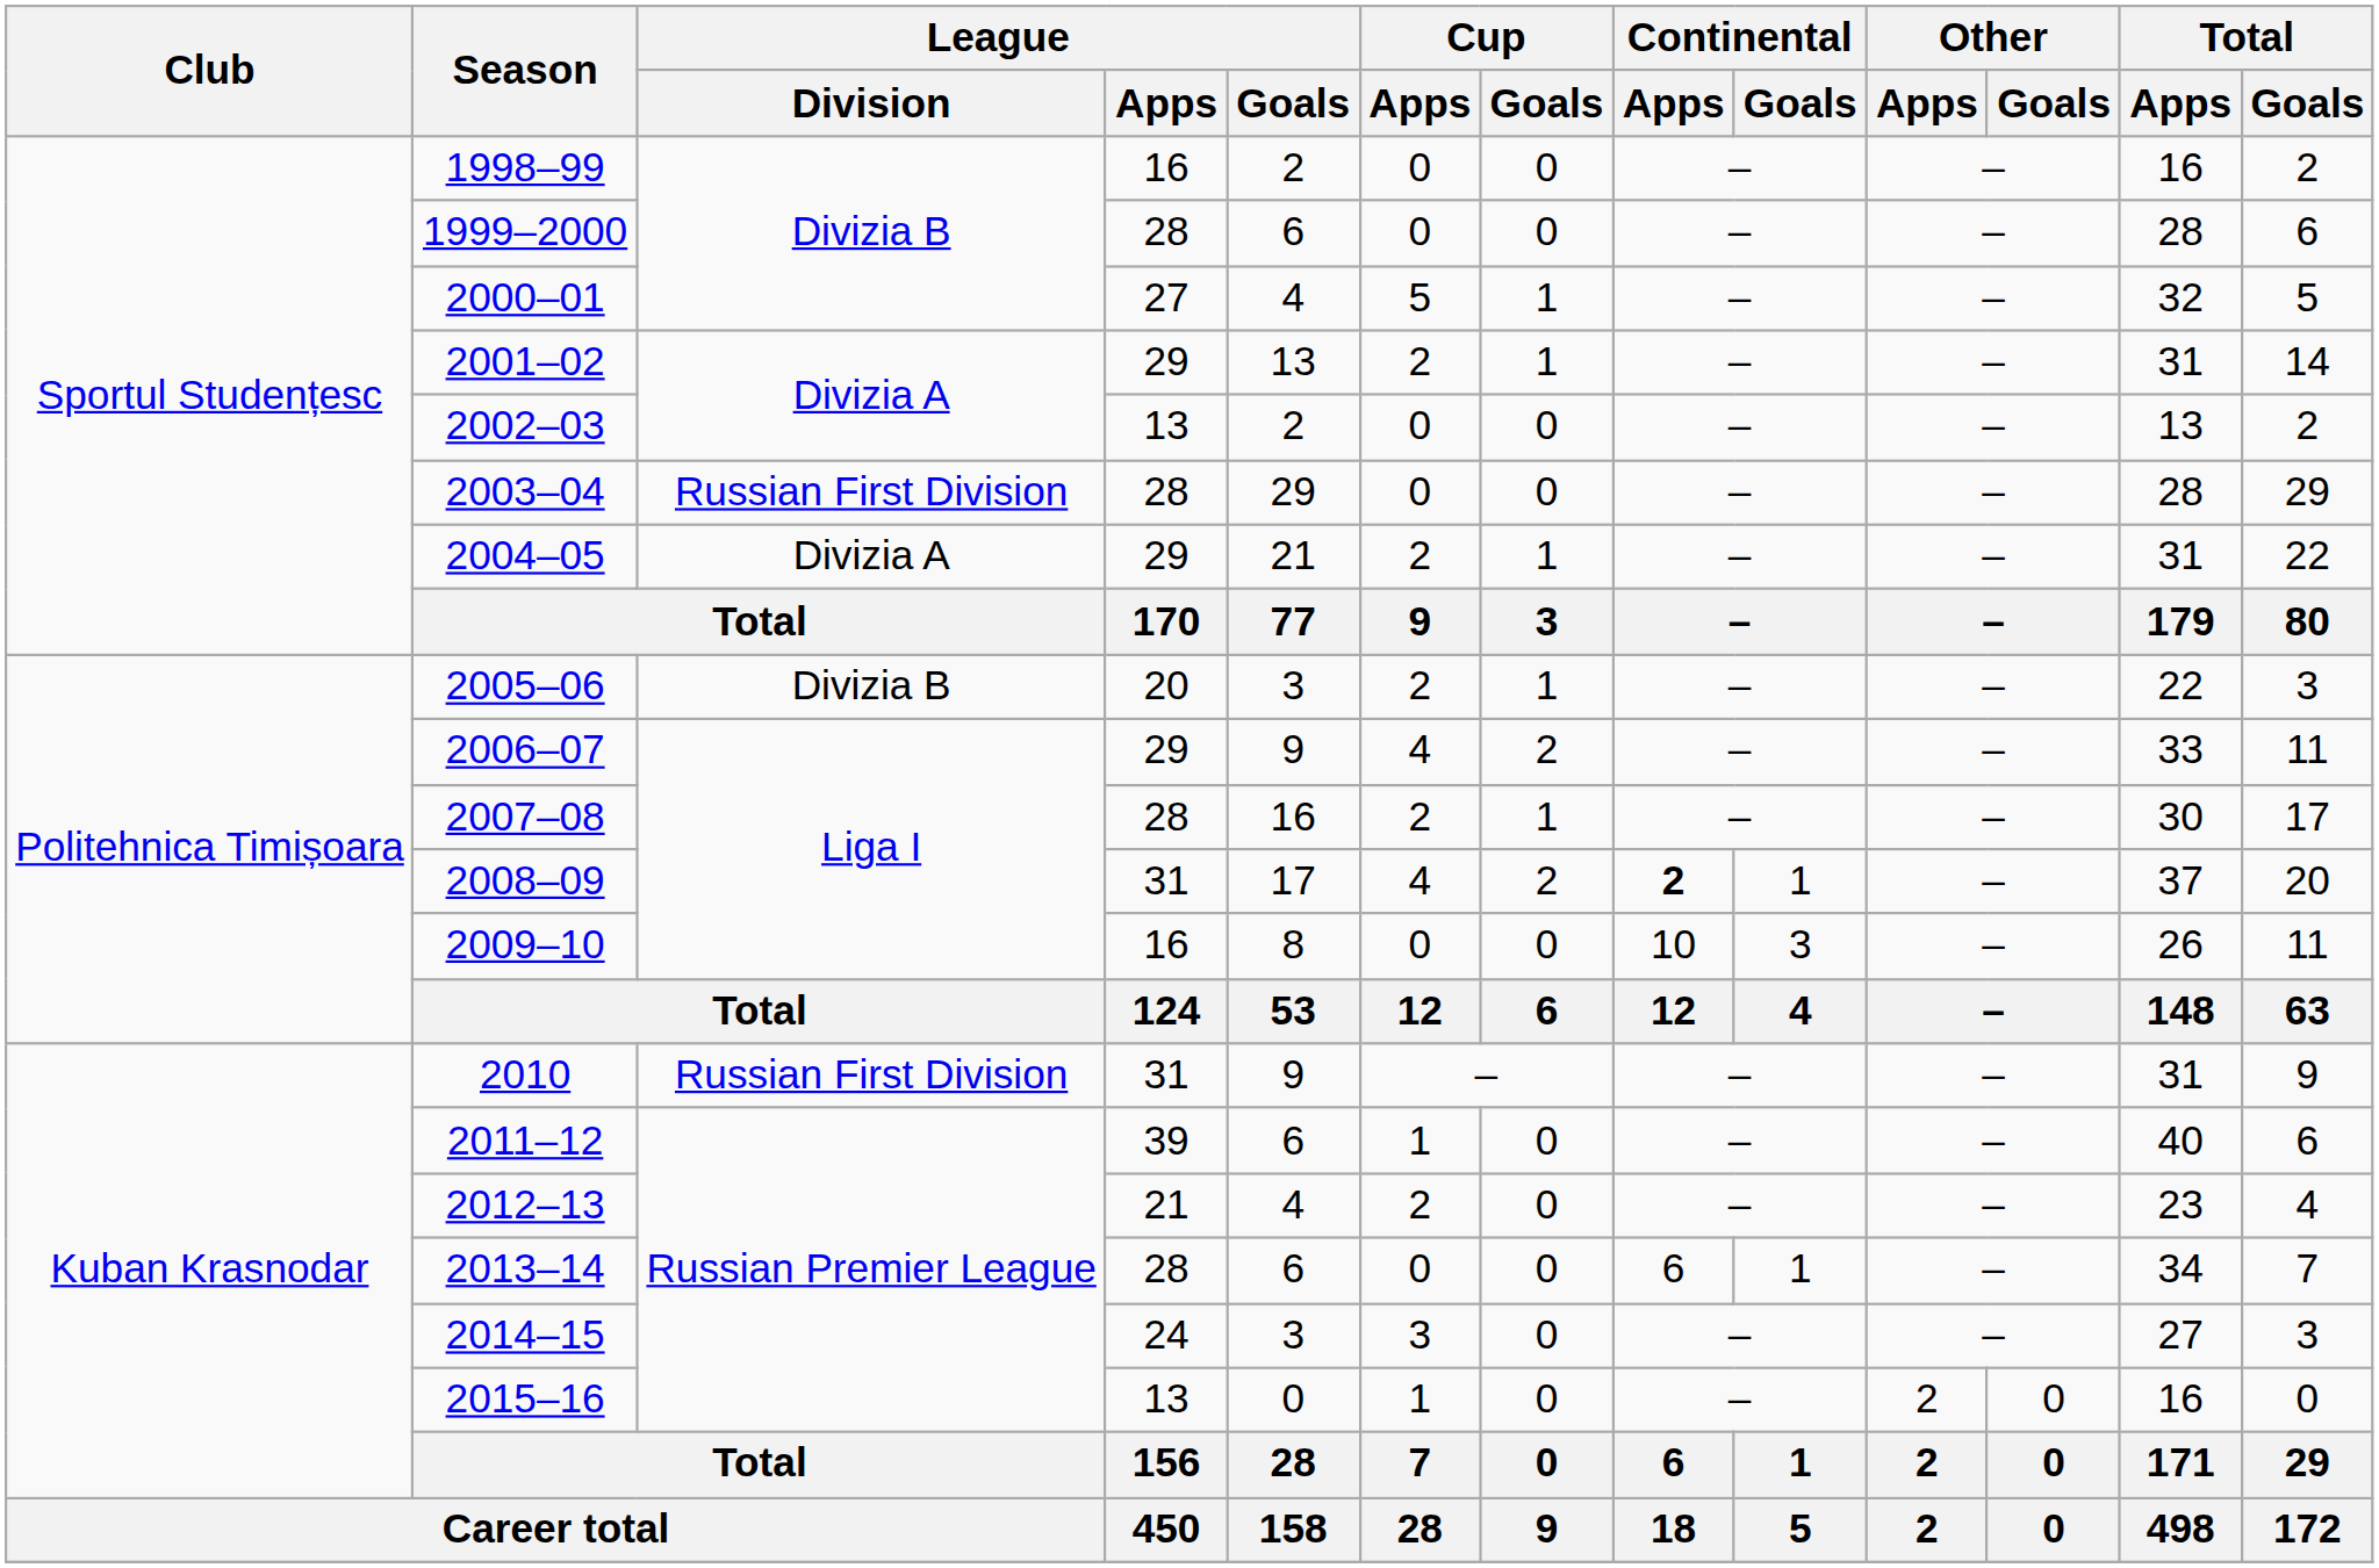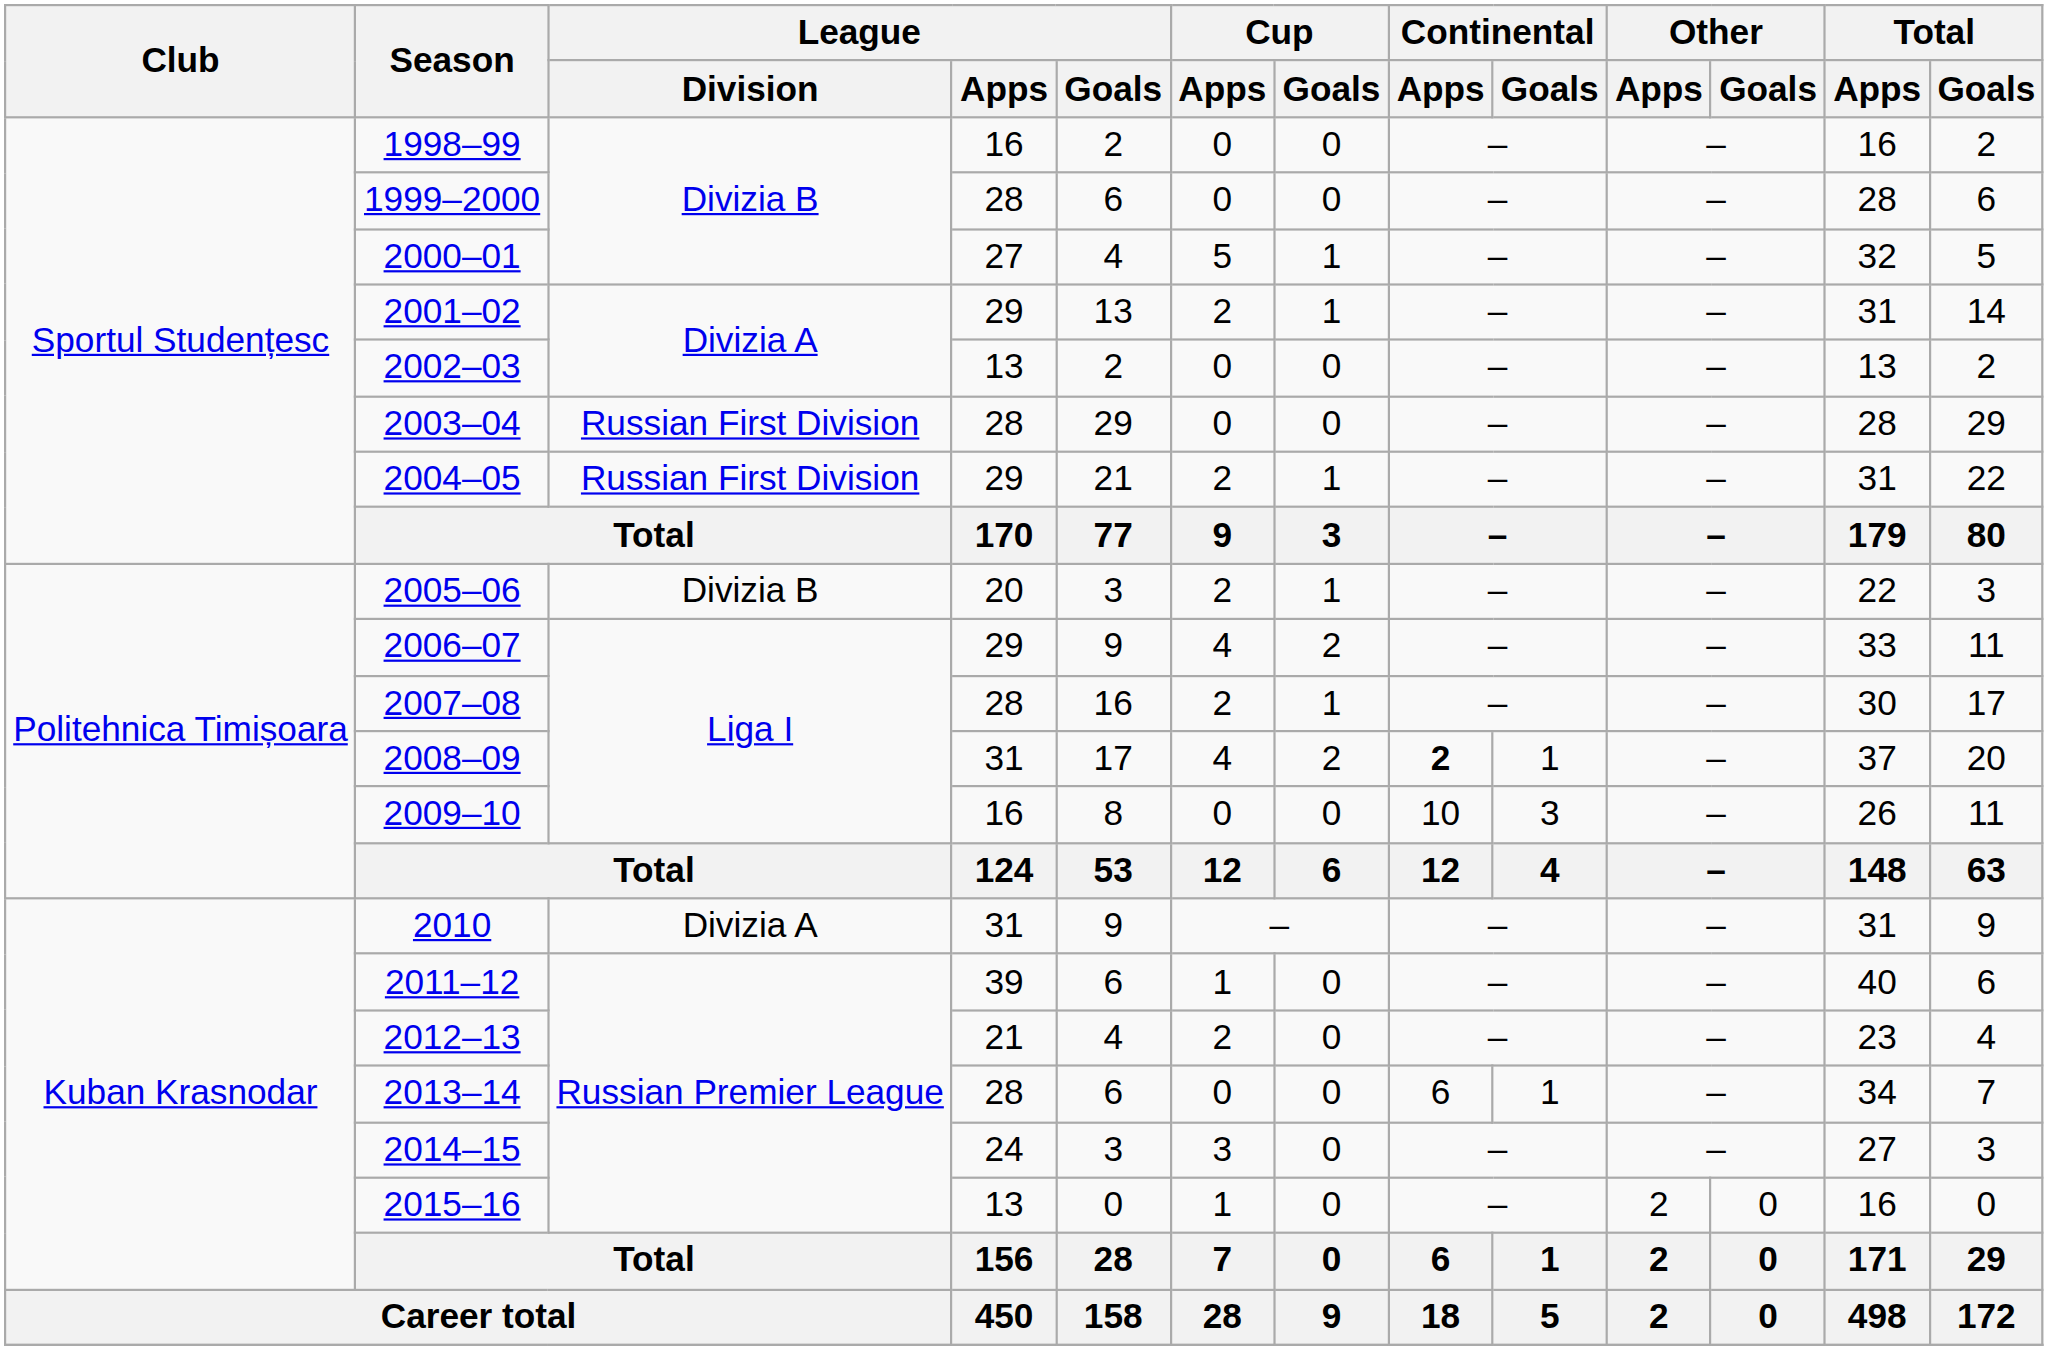2004–05 | League / Division: Divizia A -> Russian First Division
2010 | League / Division: Russian First Division -> Divizia A
